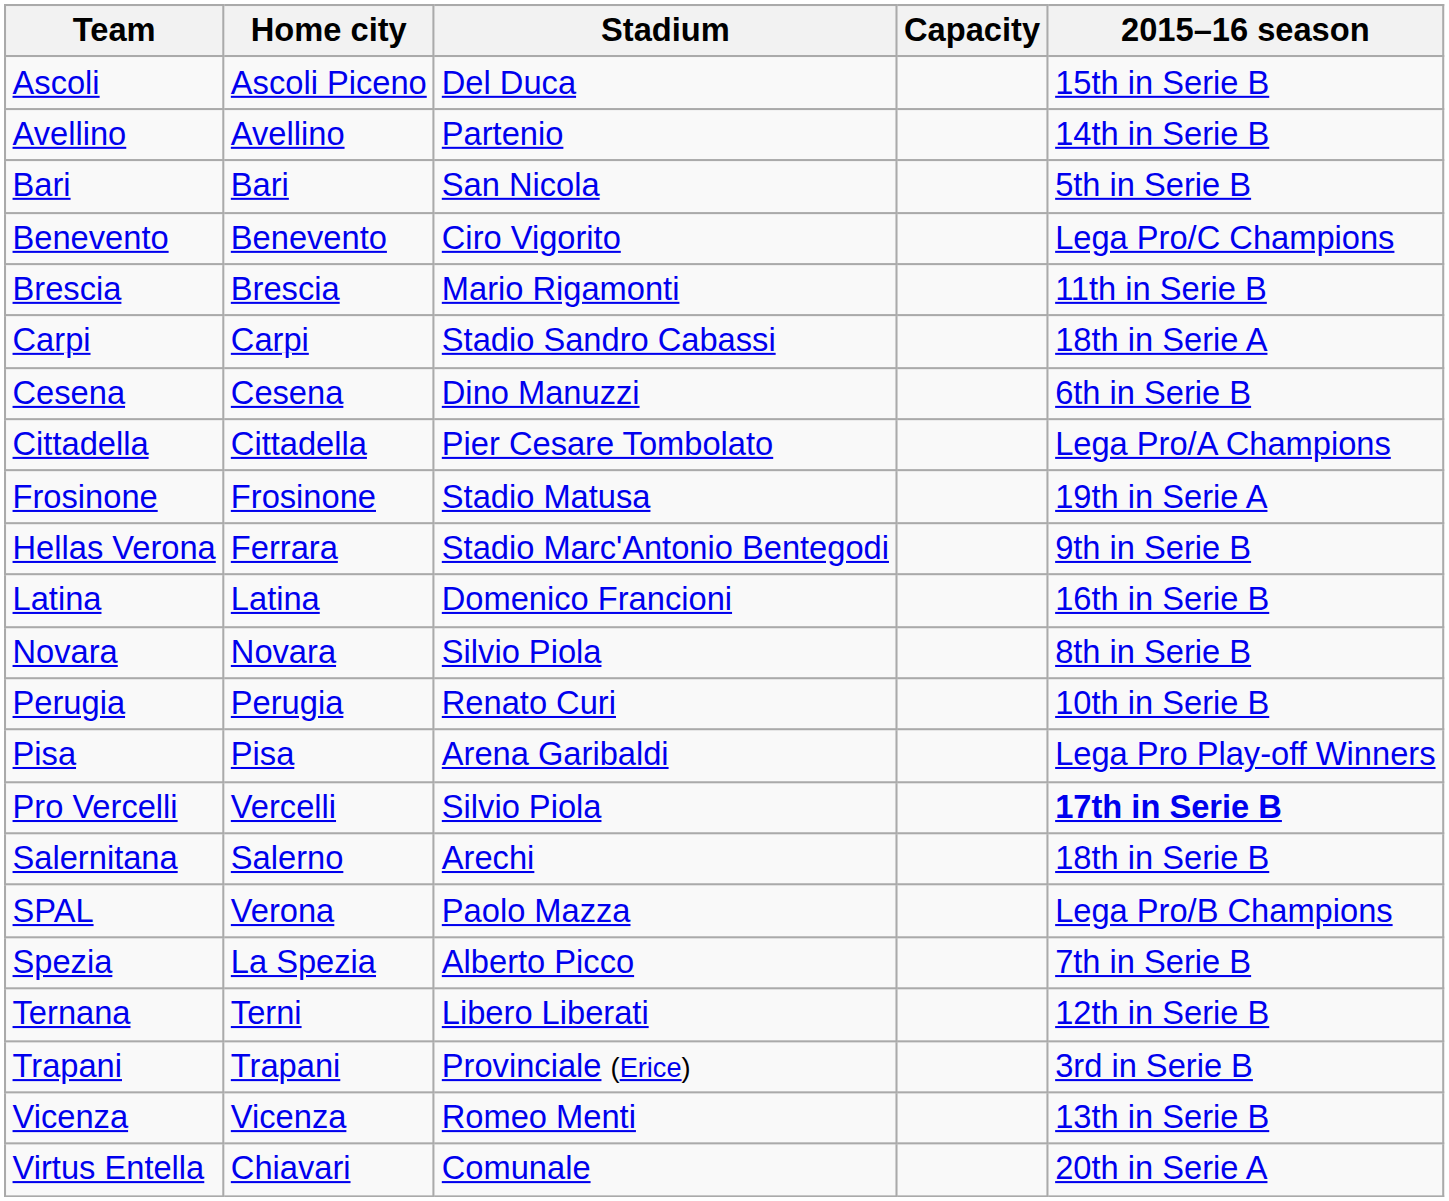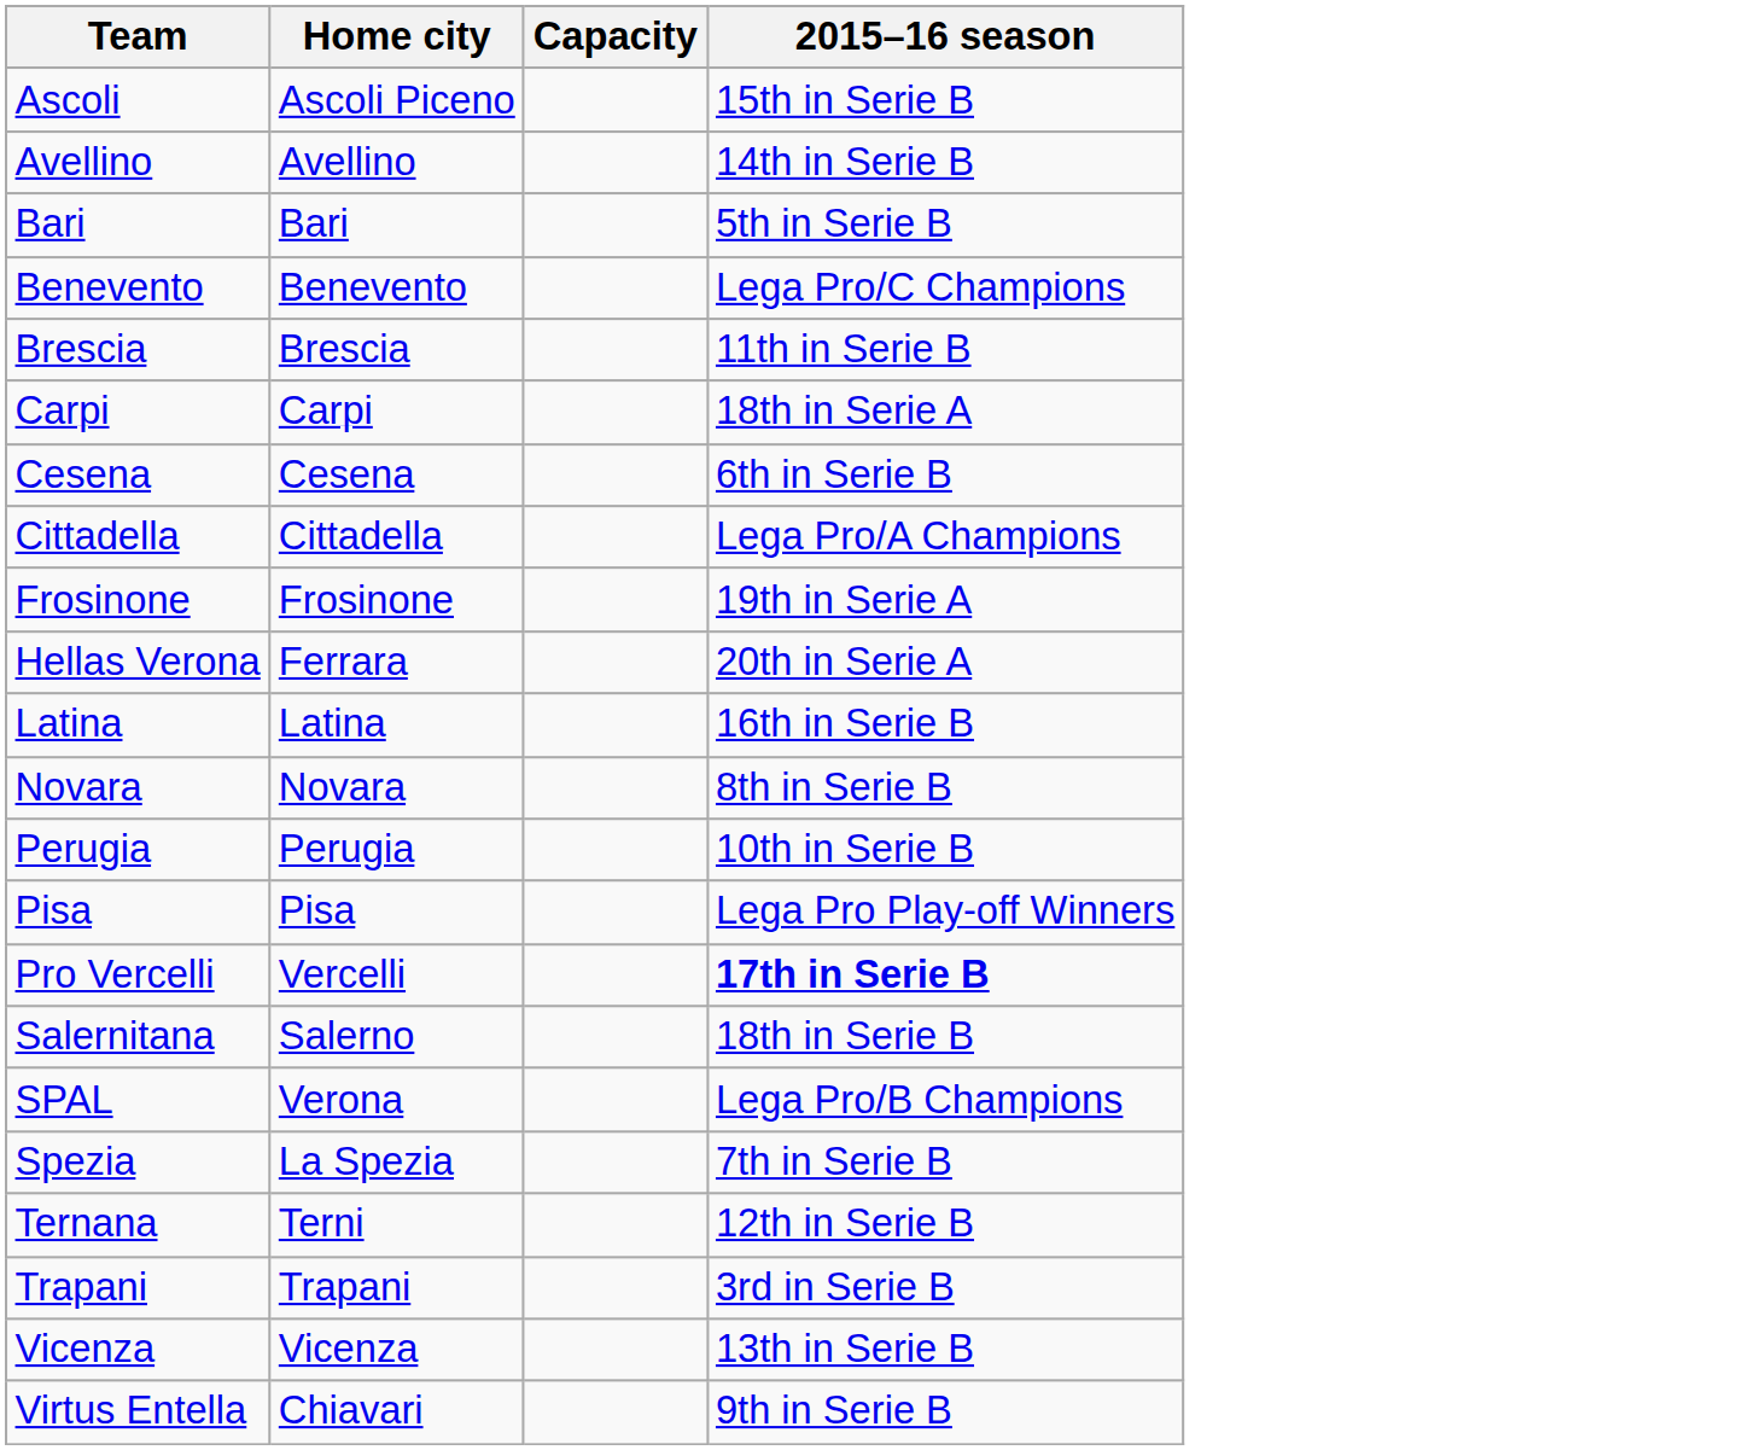- column: Stadium | Del Duca | Partenio | San Nicola | Ciro Vigorito | Mario Rigamonti | Stadio Sandro Cabassi | Dino Manuzzi | Pier Cesare Tombolato | Stadio Matusa | Stadio Marc'Antonio Bentegodi | Domenico Francioni | Silvio Piola | Renato Curi | Arena Garibaldi | Silvio Piola | Arechi | Paolo Mazza | Alberto Picco | Libero Liberati | Provinciale (Erice) | Romeo Menti | Comunale
Hellas Verona | 2015–16 season: 9th in Serie B -> 20th in Serie A
Virtus Entella | 2015–16 season: 20th in Serie A -> 9th in Serie B
